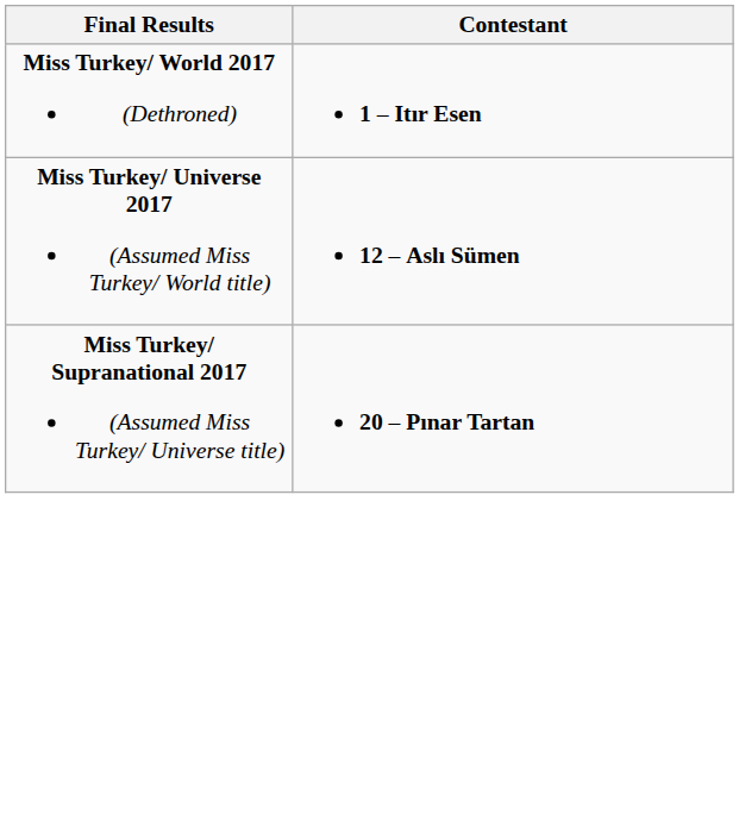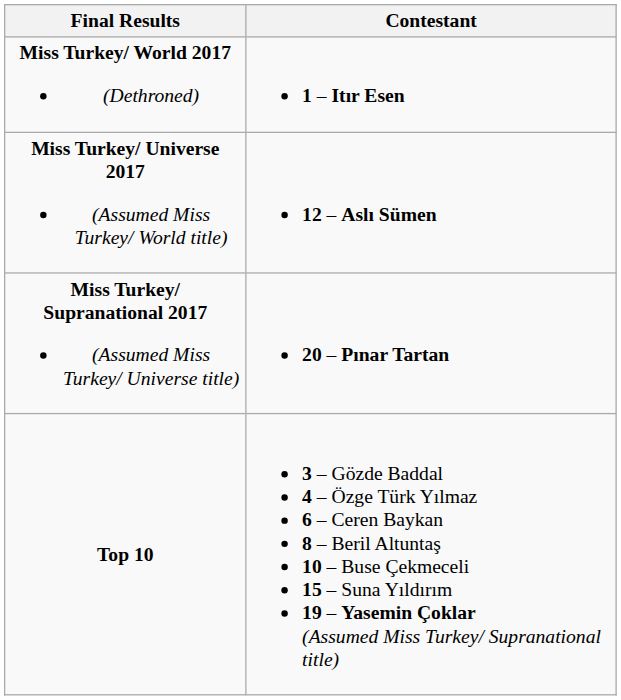+ row: Top 10 | 3 – Gözde Baddal 4 – Özge Türk Yılmaz 6 – Ceren Baykan 8 – Beril Altuntaş 10 – Buse Çekmeceli 15 – Suna Yıldırım 19 – Yasemin Çoklar (Assumed Miss Turkey/ Supranational title)
